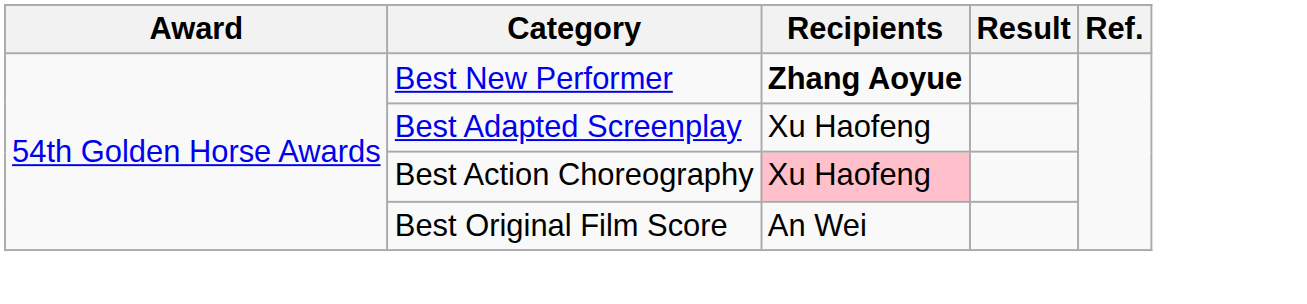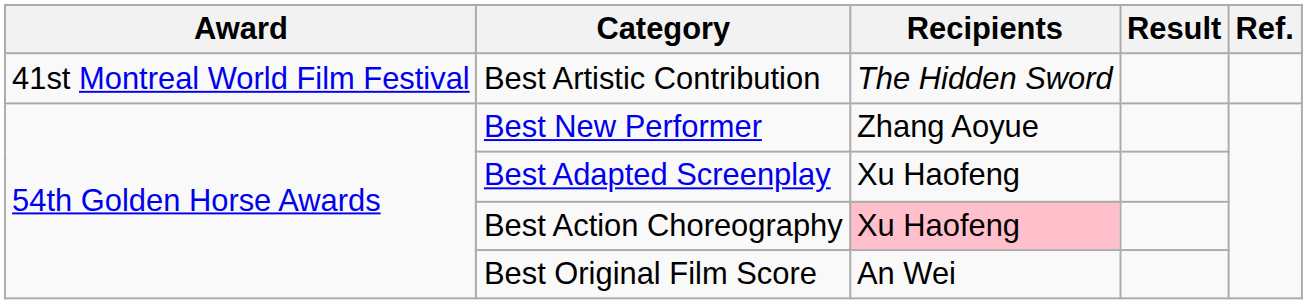+ row: 41st Montreal World Film Festival | Best Artistic Contribution | The Hidden Sword
Best New Performer | Recipients: bold -> normal
